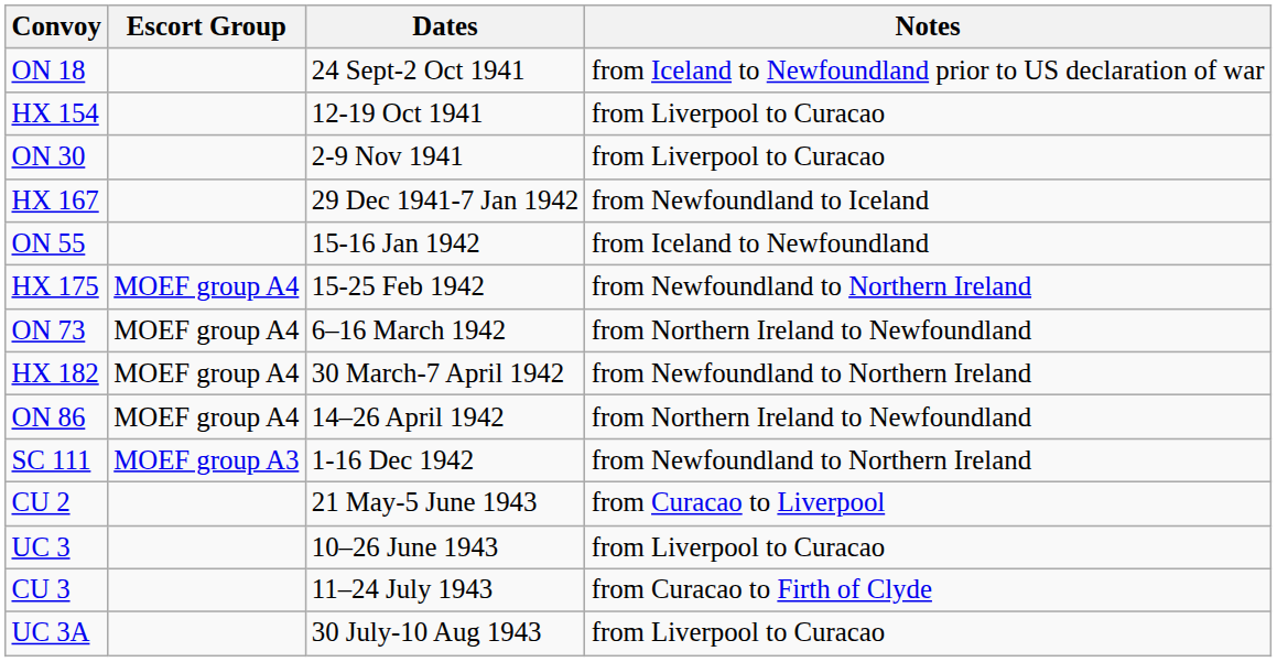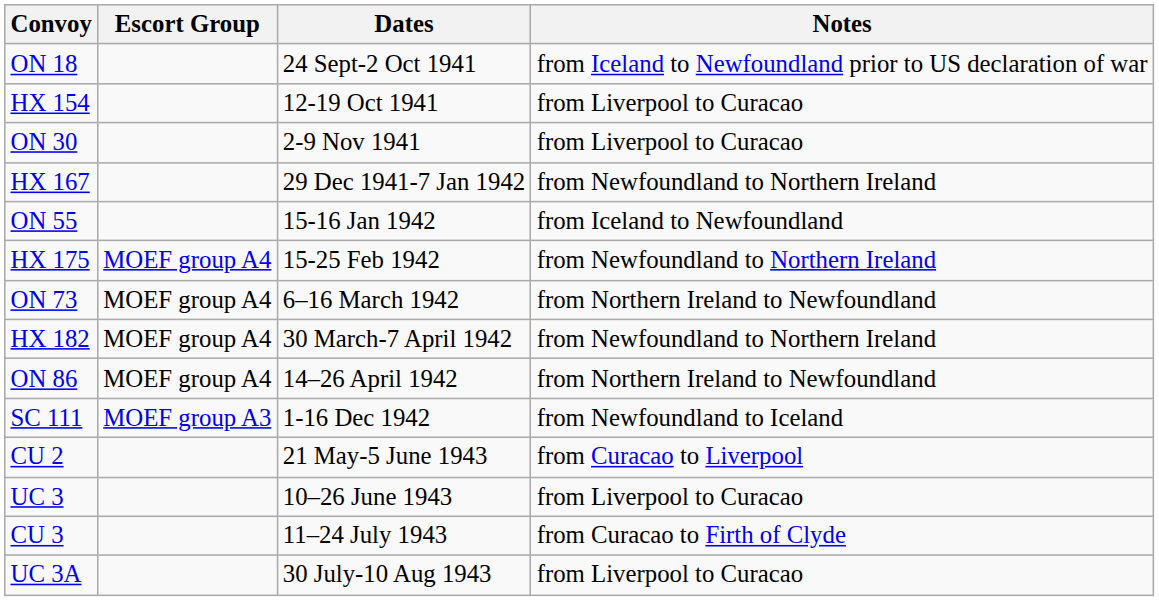HX 167 | Notes: from Newfoundland to Iceland -> from Newfoundland to Northern Ireland
SC 111 | Notes: from Newfoundland to Northern Ireland -> from Newfoundland to Iceland
